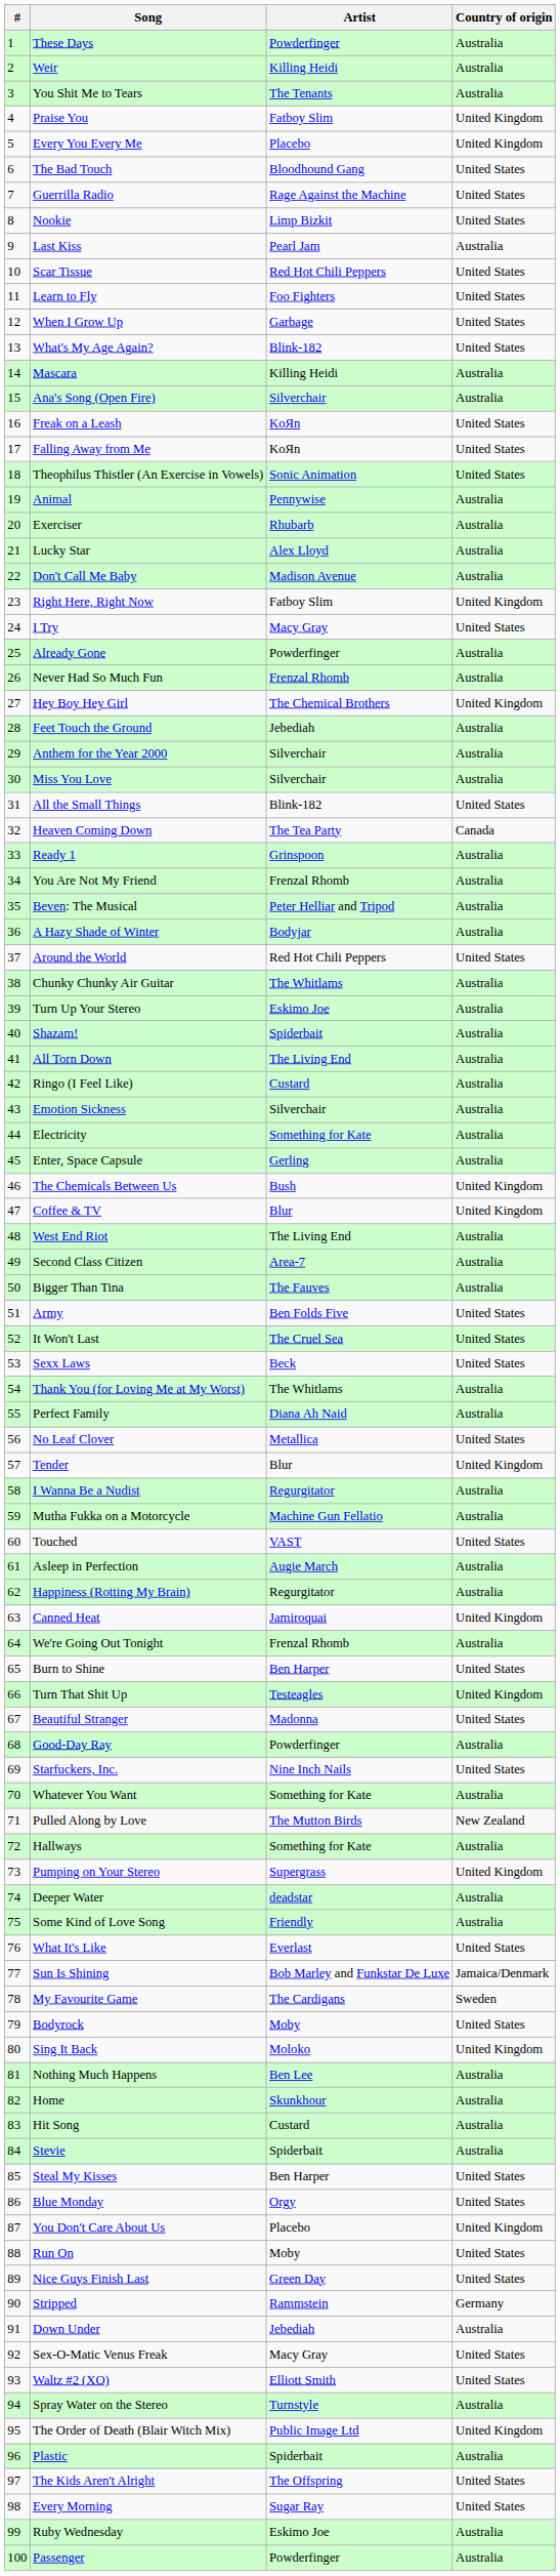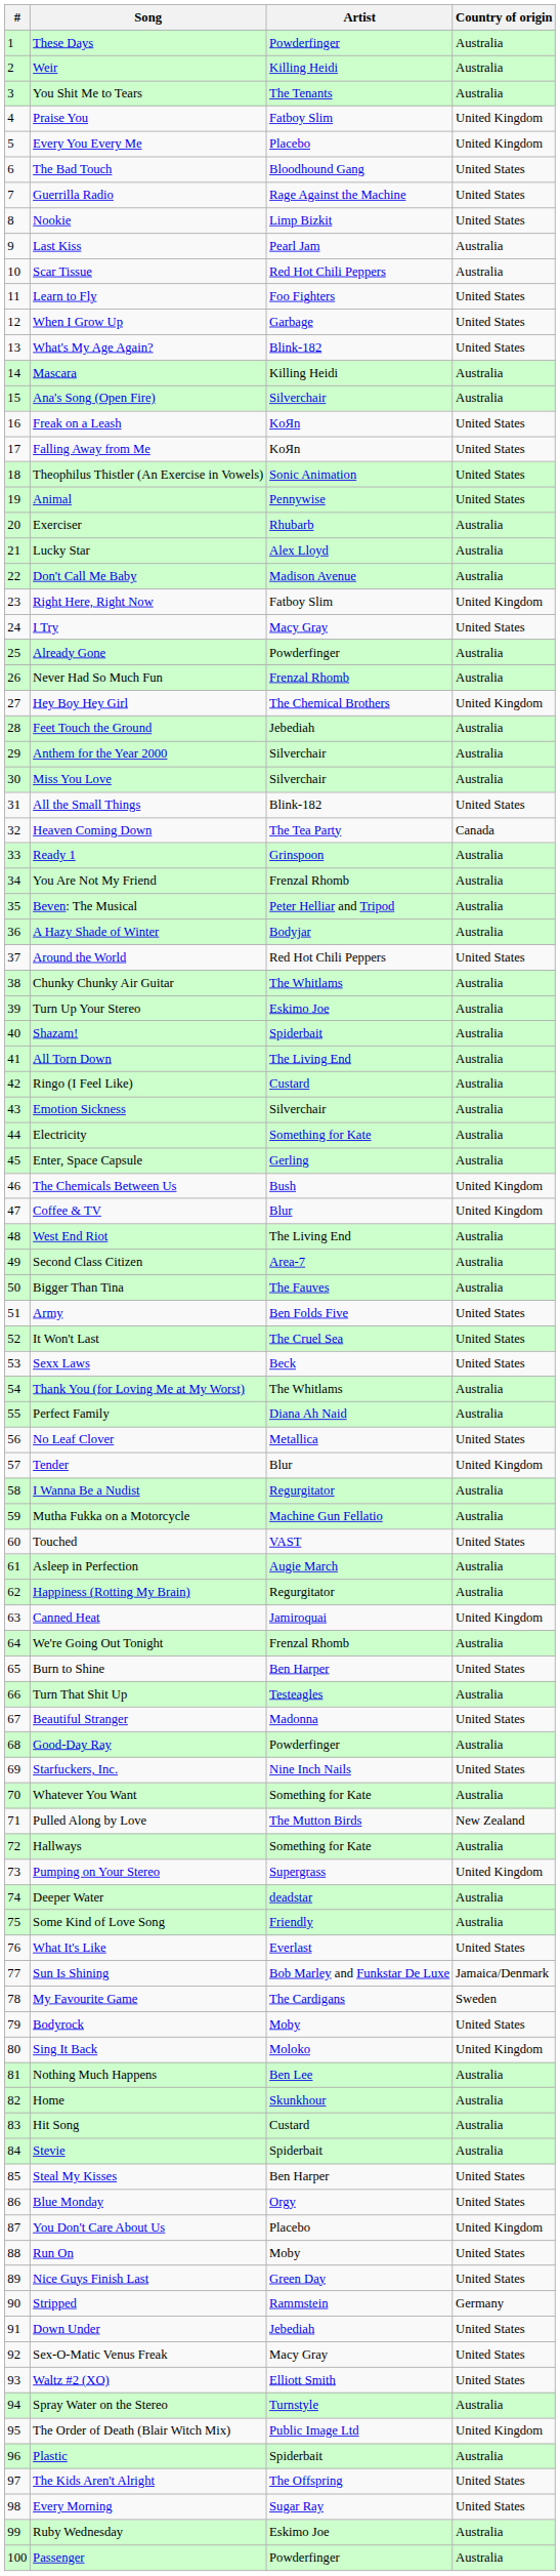Scar Tissue | Country of origin: United States -> Australia
Animal | Country of origin: Australia -> United States
Turn That Shit Up | Country of origin: United Kingdom -> Australia
Down Under | Country of origin: Australia -> United States
